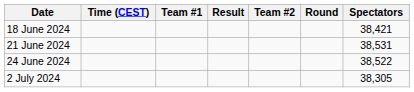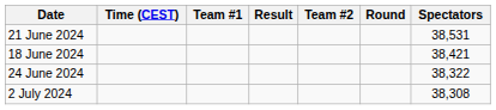rows swapped: 18 June 2024 <-> 21 June 2024
24 June 2024 | Spectators: 38,522 -> 38,322
2 July 2024 | Spectators: 38,305 -> 38,308
